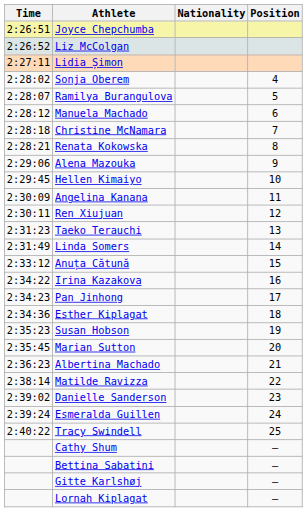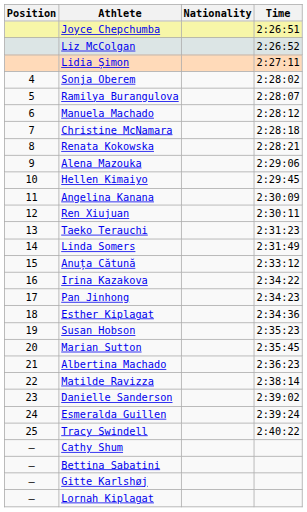columns swapped: Position <-> Time
